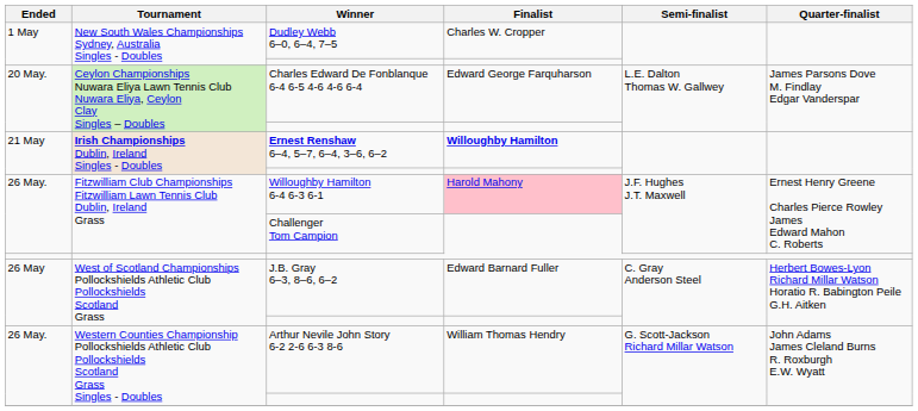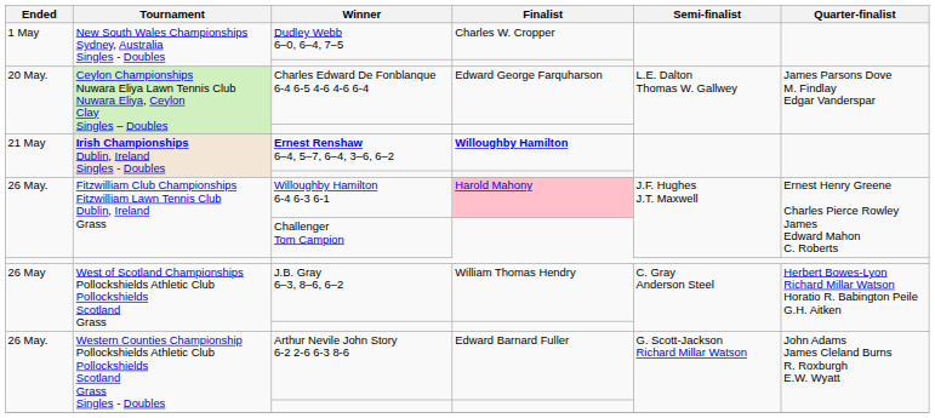J.B. Gray 6–3, 8–6, 6–2 | Finalist: Edward Barnard Fuller -> William Thomas Hendry
Arthur Nevile John Story 6-2 2-6 6-3 8-6 | Finalist: William Thomas Hendry -> Edward Barnard Fuller
